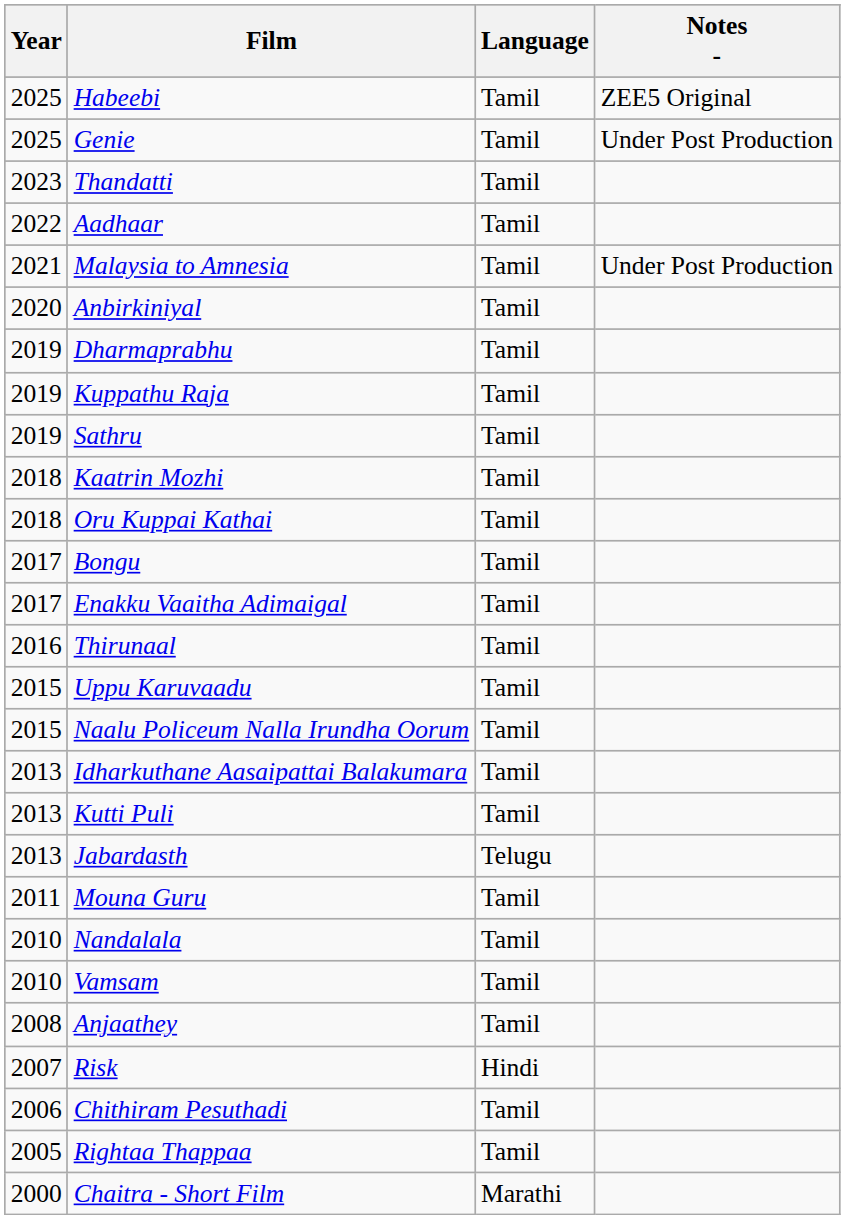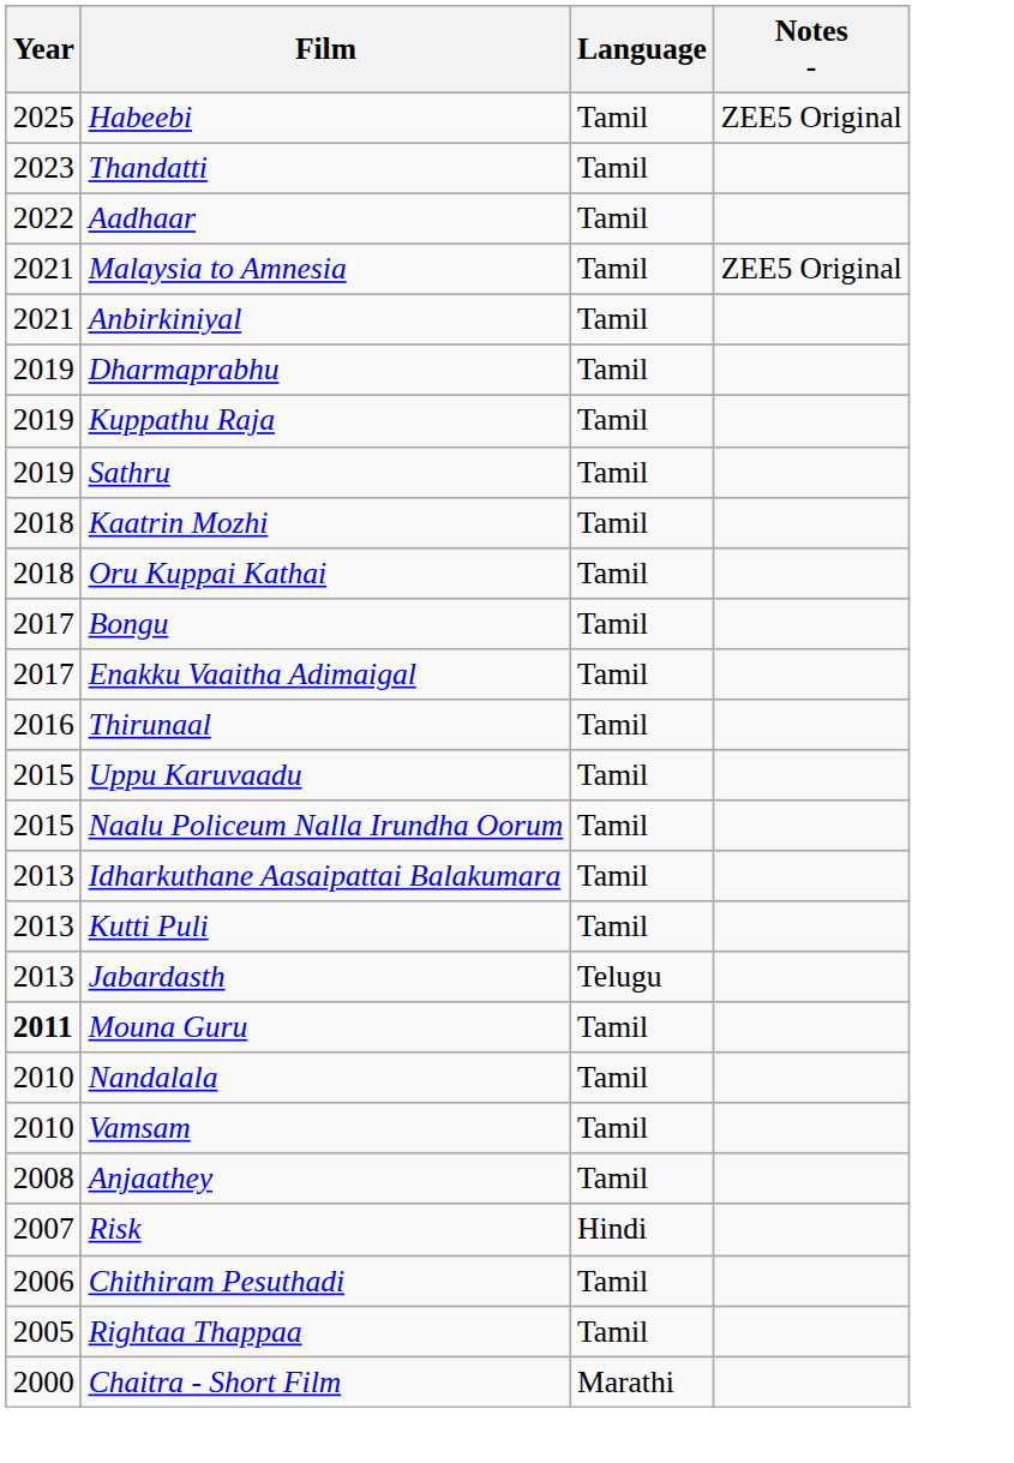- row: 2025 | Genie | Tamil | Under Post Production
Malaysia to Amnesia | Notes -: Under Post Production -> ZEE5 Original
Anbirkiniyal | Year: 2020 -> 2021
Mouna Guru | Year: normal -> bold
